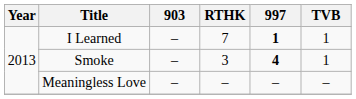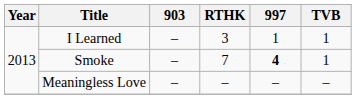I Learned | RTHK: 7 -> 3
I Learned | 997: bold -> normal
Smoke | RTHK: 3 -> 7
